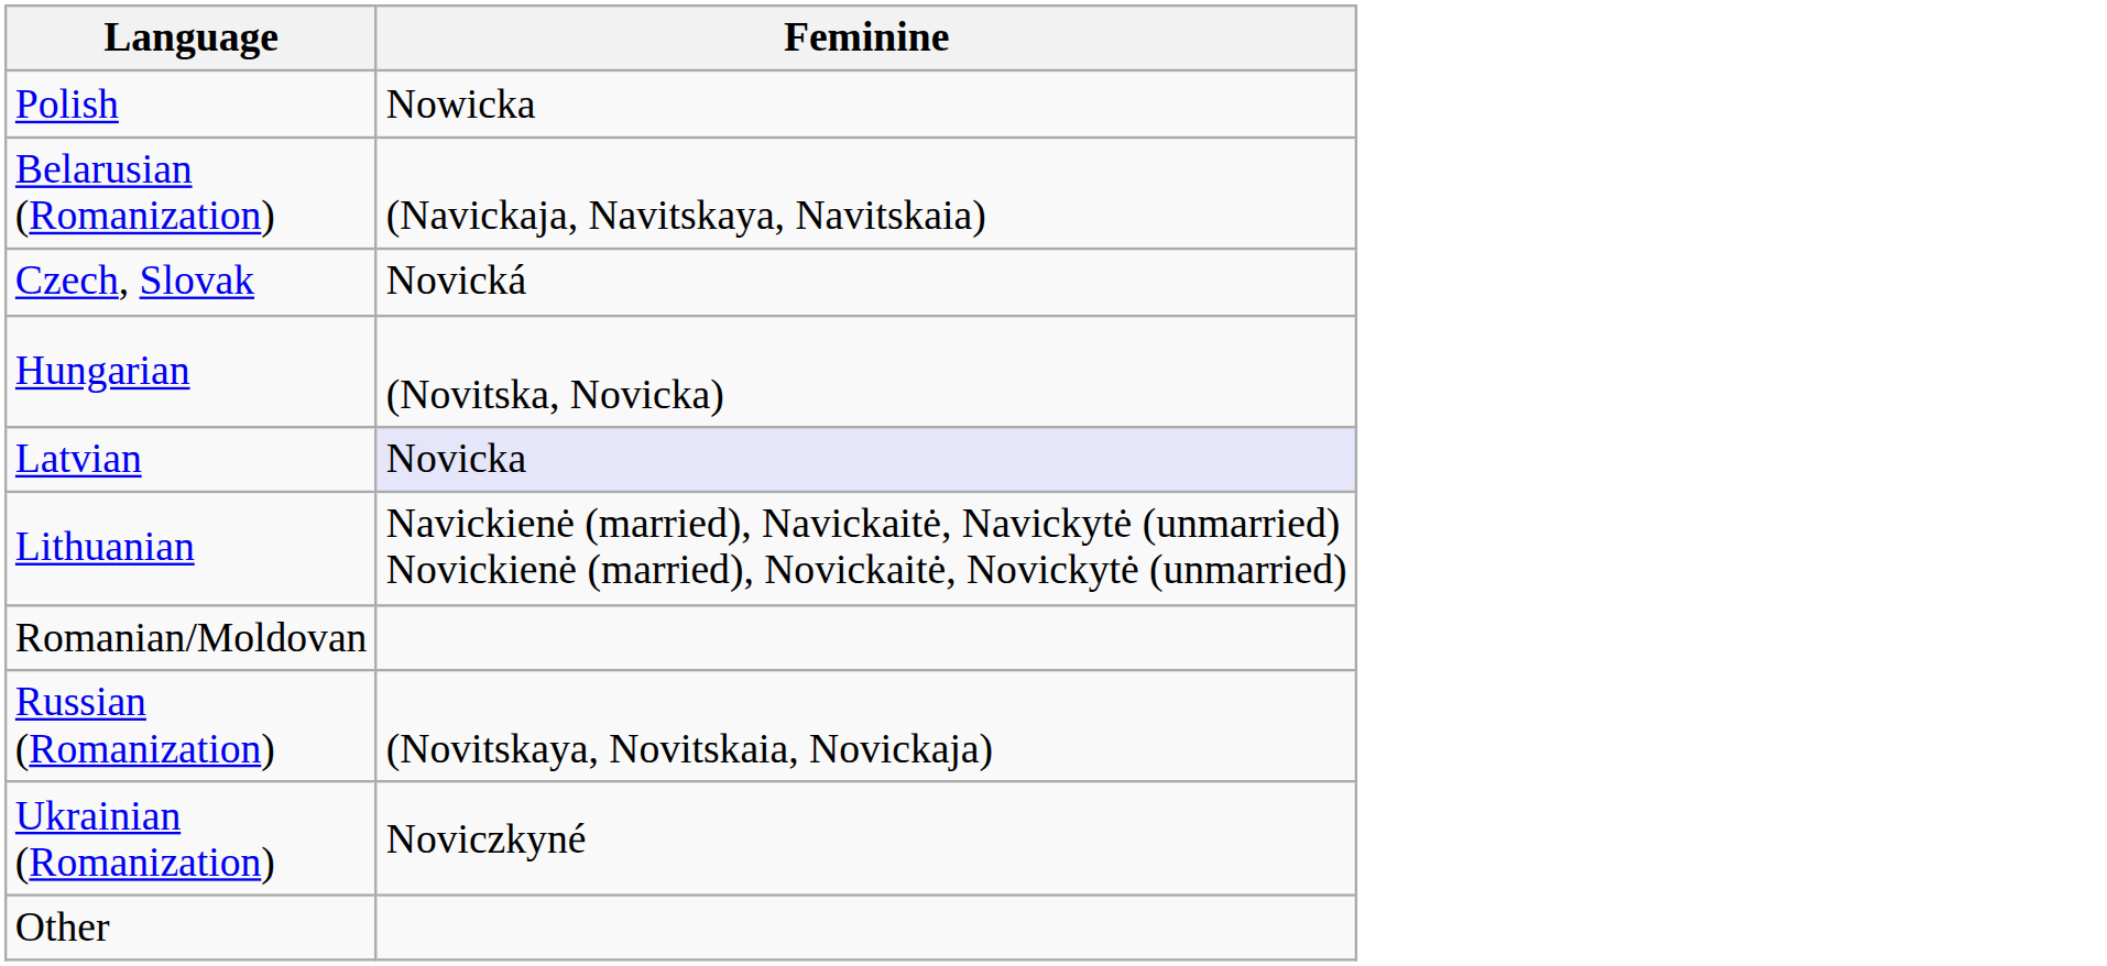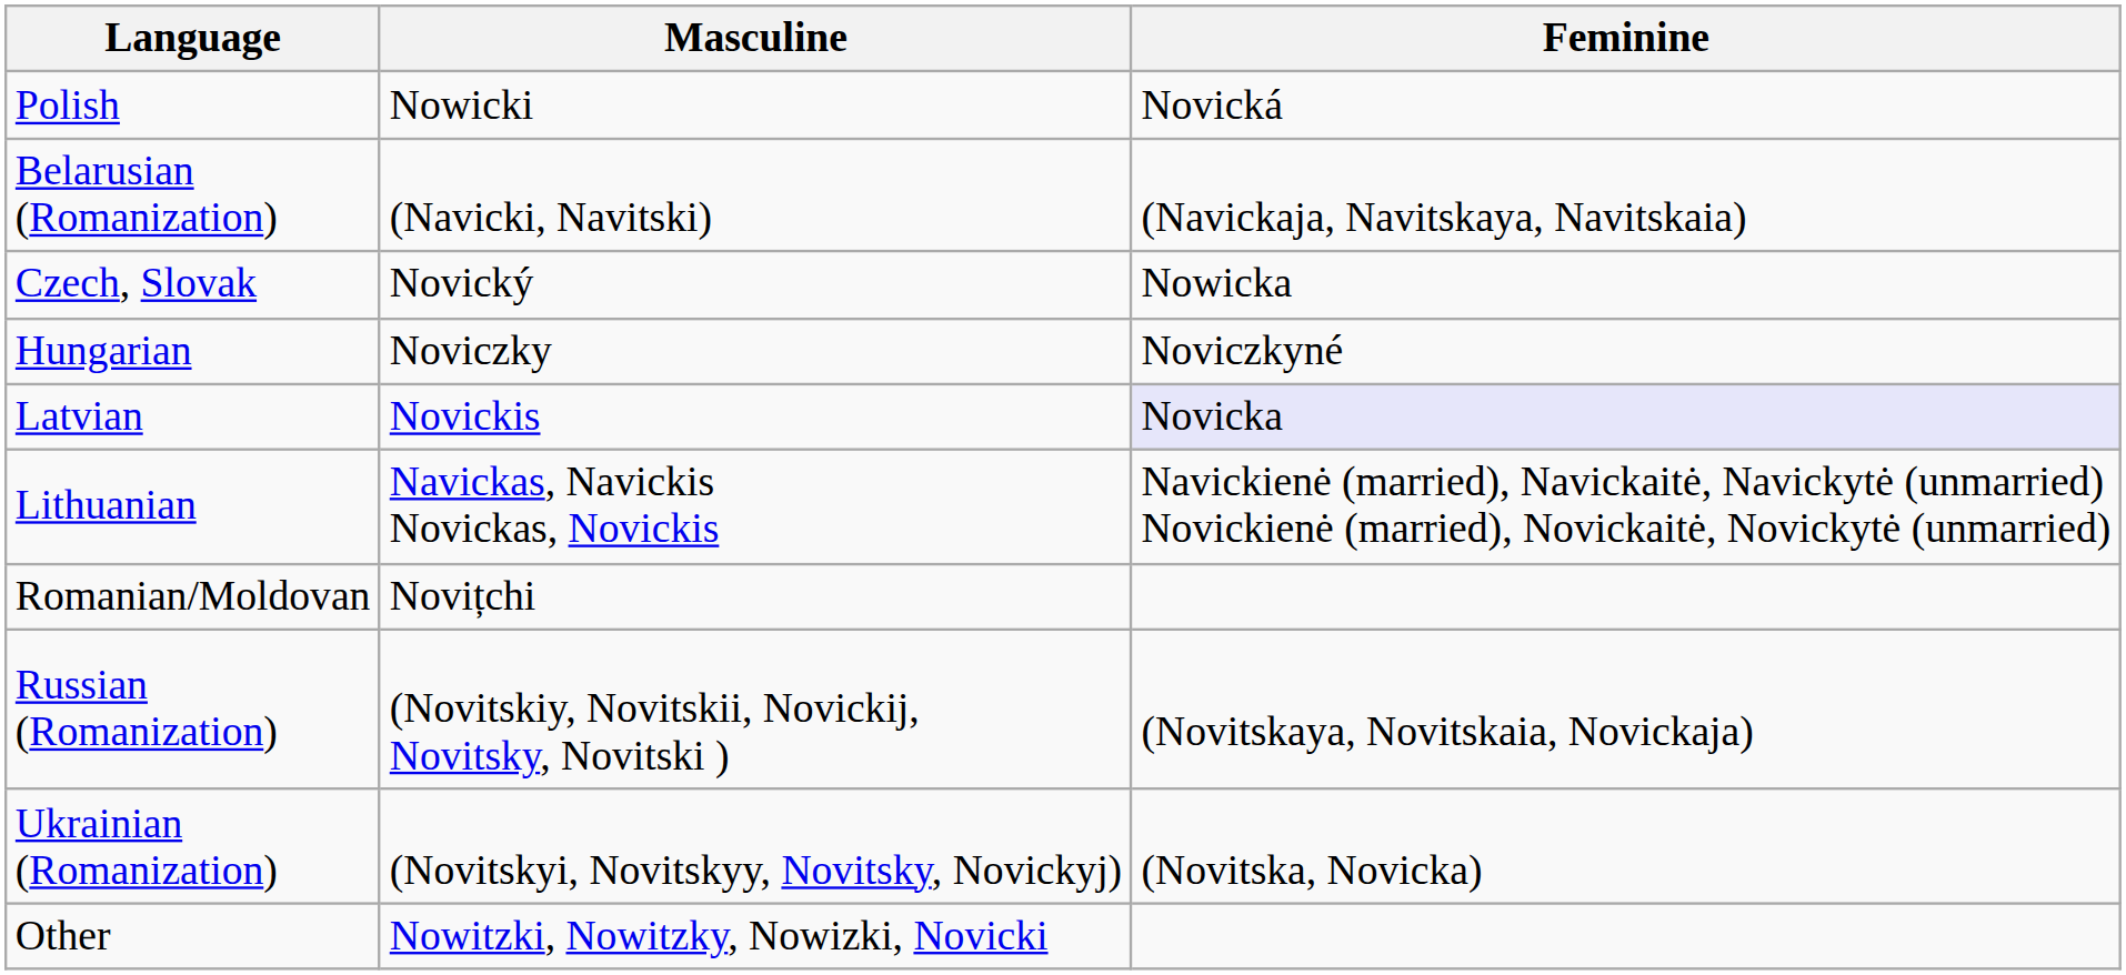+ column: Masculine | Nowicki | (Navicki, Navitski) | Novický | Noviczky | Novickis | Navickas, Navickis Novickas, Novickis | Novițchi | (Novitskiy, Novitskii, Novickij, Novitsky, Novitski ) | (Novitskyi, Novitskyy, Novitsky, Novickyj) | Nowitzki, Nowitzky, Nowizki, Novicki
Polish | Feminine: Nowicka -> Novická
Czech, Slovak | Feminine: Novická -> Nowicka
Hungarian | Feminine: (Novitska, Novicka) -> Noviczkyné
Ukrainian (Romanization) | Feminine: Noviczkyné -> (Novitska, Novicka)
